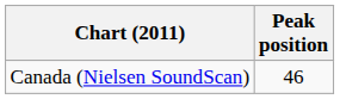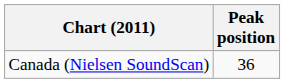Canada (Nielsen SoundScan) | Peak position: 46 -> 36
